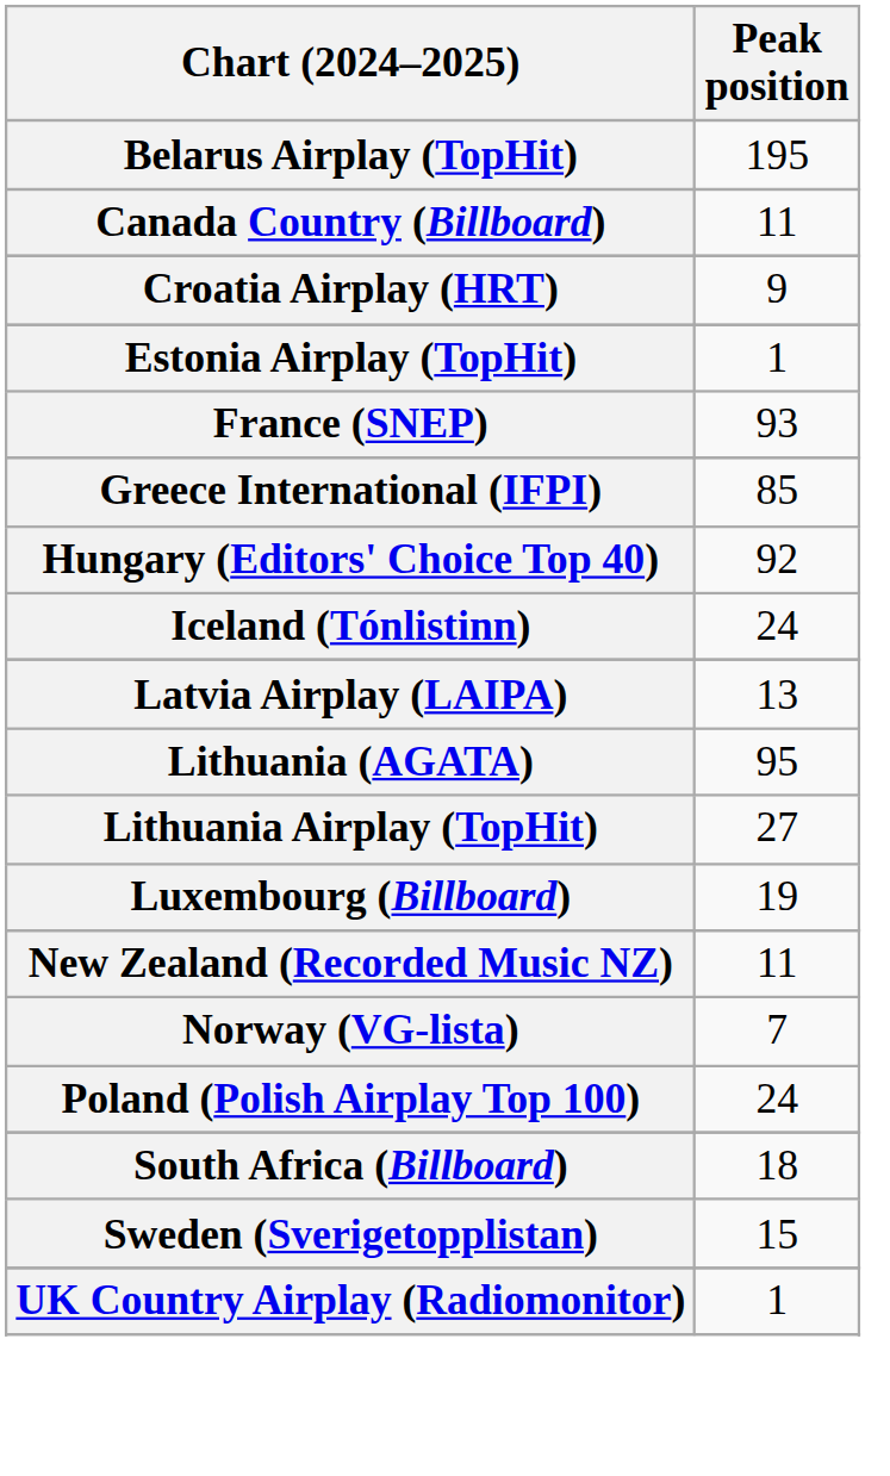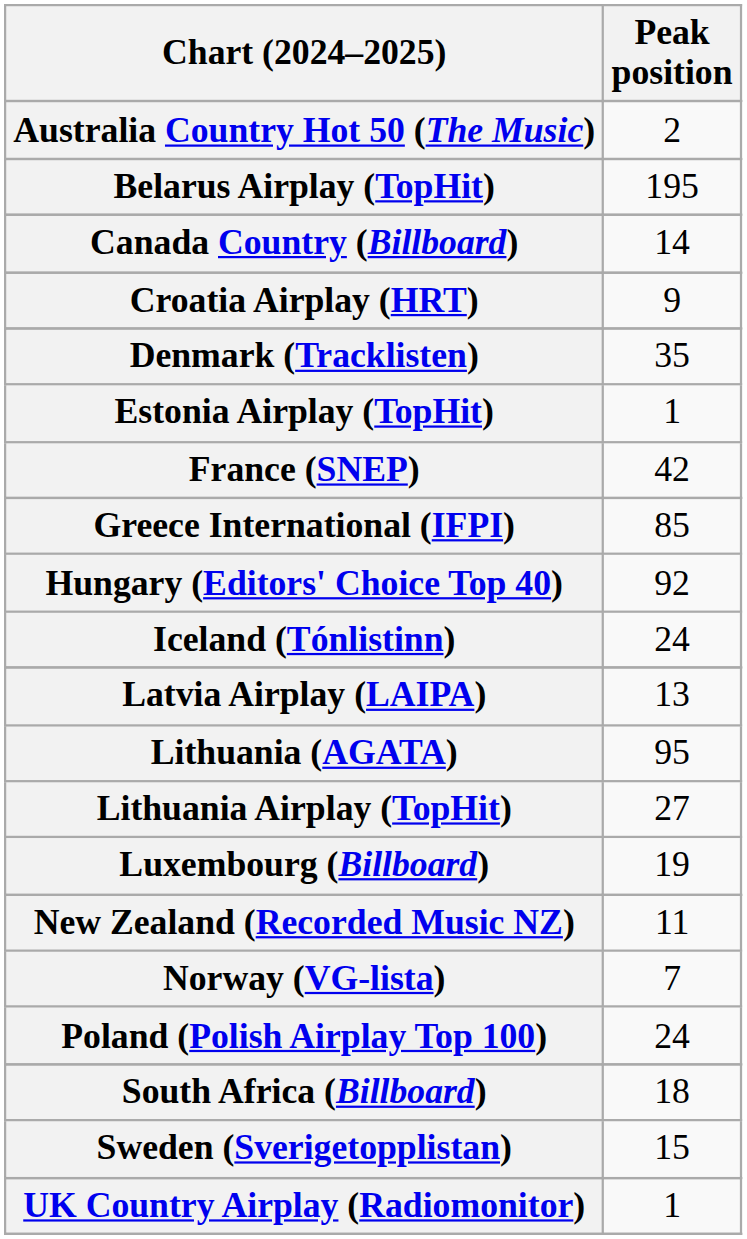+ row: Australia Country Hot 50 (The Music) | 2
Canada Country (Billboard) | Peak position: 11 -> 14
+ row: Denmark (Tracklisten) | 35
France (SNEP) | Peak position: 93 -> 42
